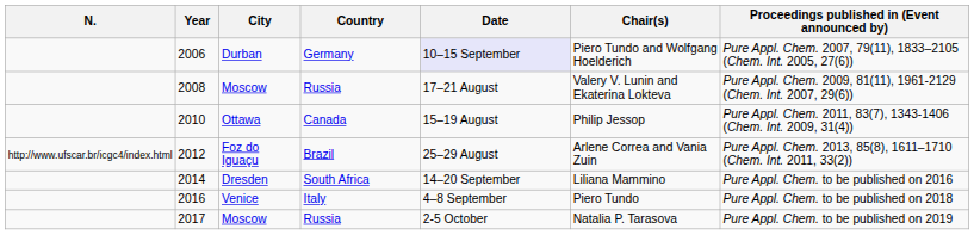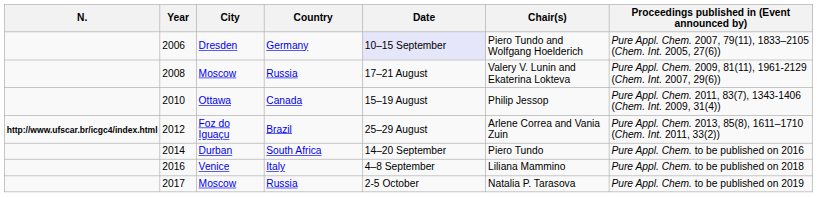2006 | City: Durban -> Dresden
2012 | N.: normal -> bold
2014 | City: Dresden -> Durban
2014 | Chair(s): Liliana Mammino -> Piero Tundo
2016 | Chair(s): Piero Tundo -> Liliana Mammino
